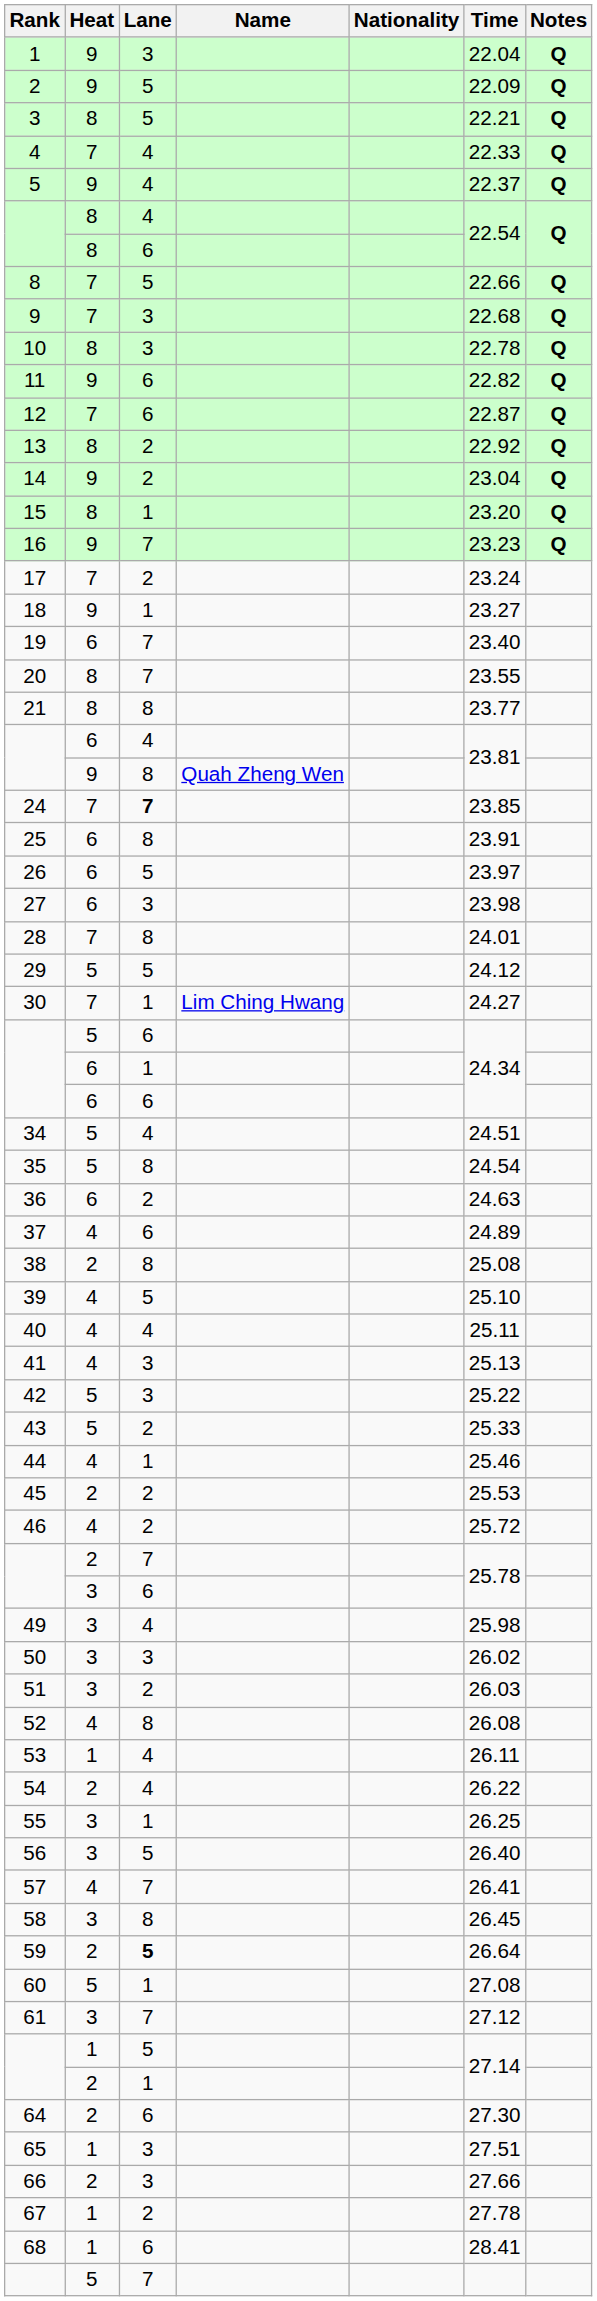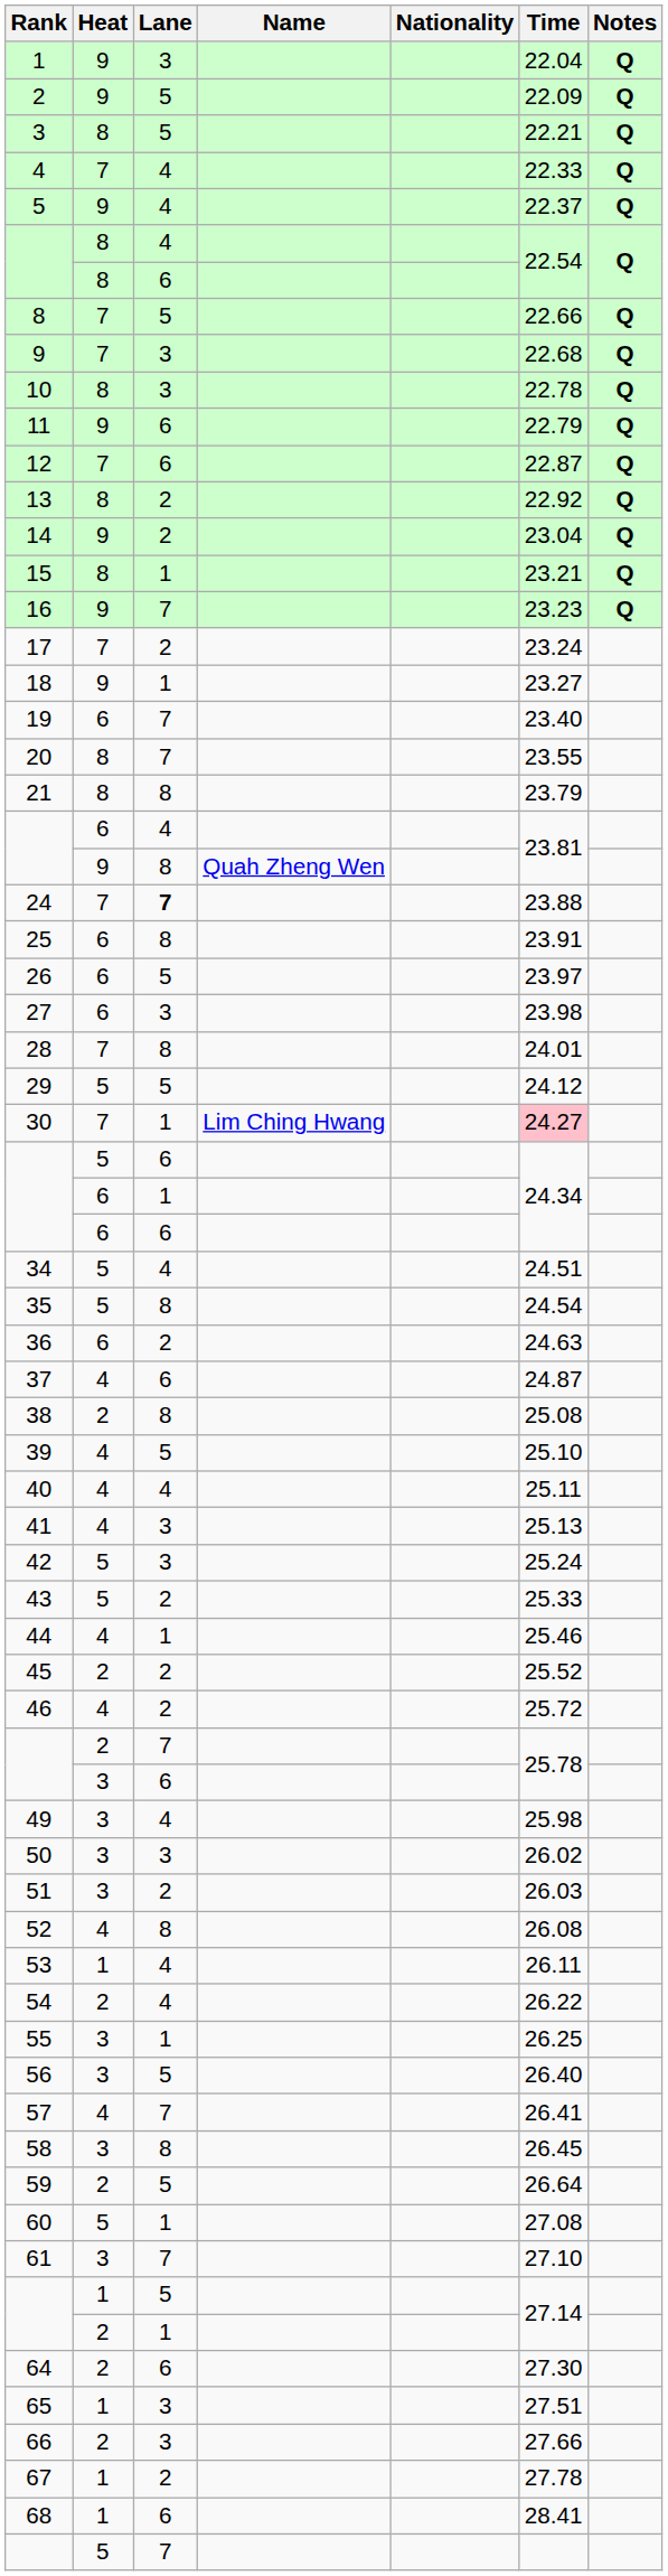11 | Time: 22.82 -> 22.79
15 | Time: 23.20 -> 23.21
21 | Time: 23.77 -> 23.79
24 | Time: 23.85 -> 23.88
30 | Time: no background -> pink background
37 | Time: 24.89 -> 24.87
42 | Time: 25.22 -> 25.24
45 | Time: 25.53 -> 25.52
59 | Lane: bold -> normal
61 | Time: 27.12 -> 27.10
